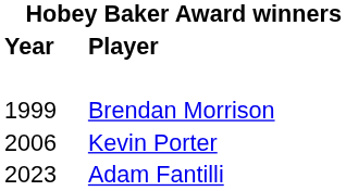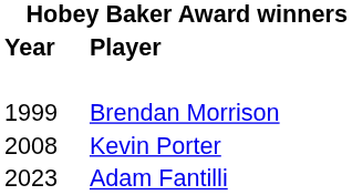Kevin Porter | Year: 2006 -> 2008
